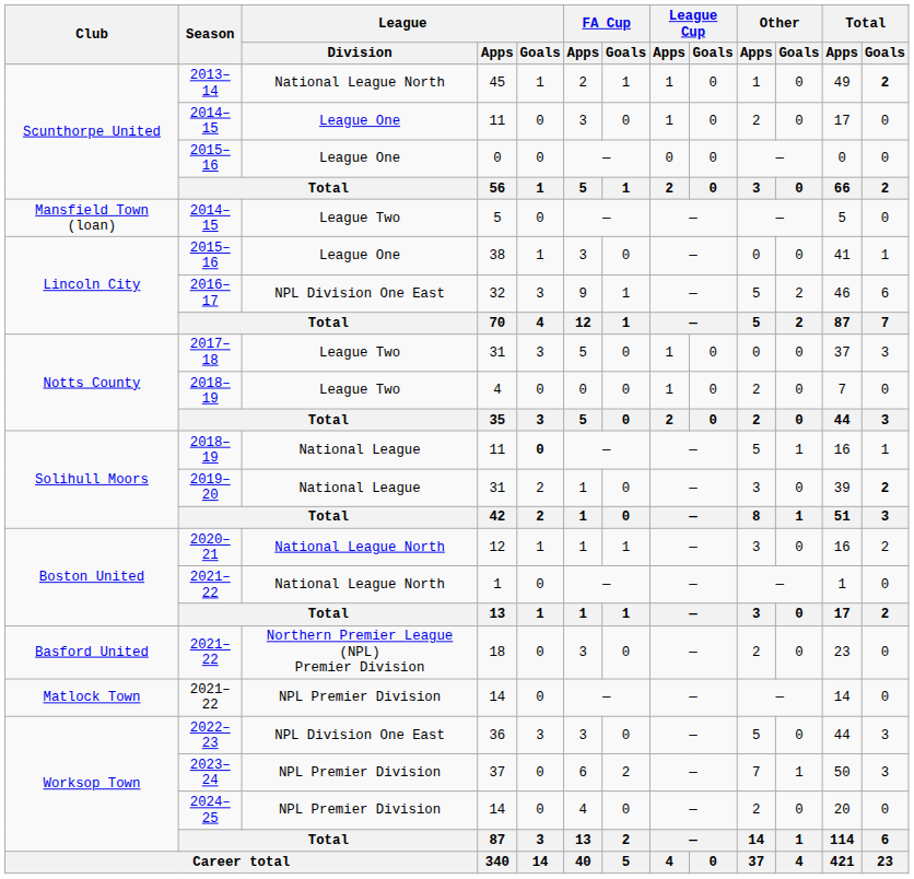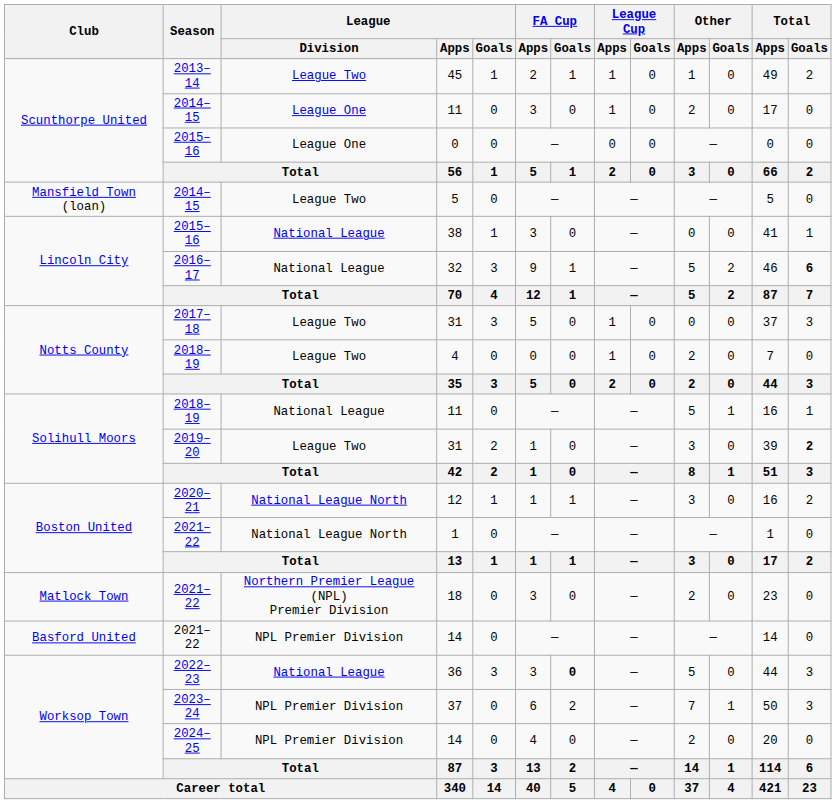45 | League / Division: National League North -> League Two
45 | Total / Goals: bold -> normal
38 | League / Division: League One -> National League
32 | League / Division: NPL Division One East -> National League
32 | Total / Goals: normal -> bold
2018–19 / 11 | League / Goals: bold -> normal
2019–20 / 31 | League / Division: National League -> League Two
18 | Club: Basford United -> Matlock Town
2021–22 / 14 | Club: Matlock Town -> Basford United
36 | League / Division: NPL Division One East -> National League
36 | FA Cup / Goals: normal -> bold
